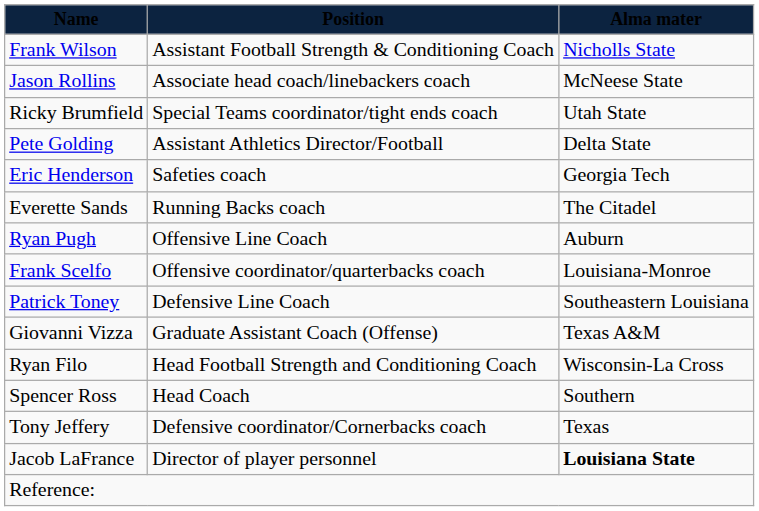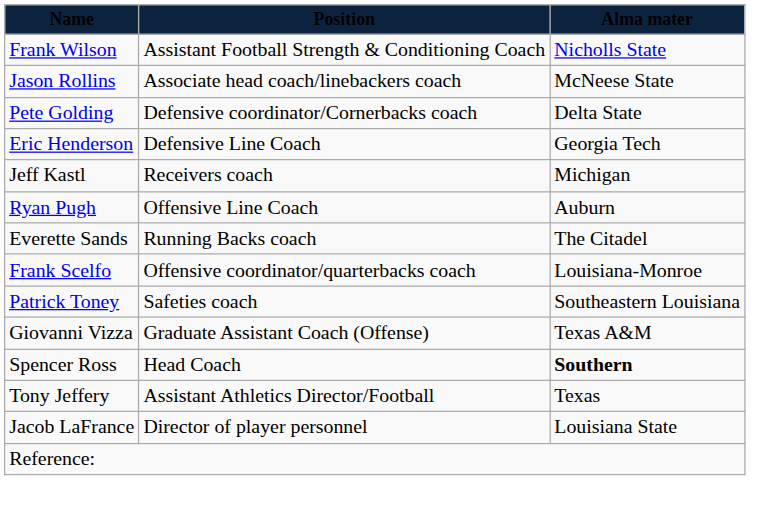- row: Ricky Brumfield | Special Teams coordinator/tight ends coach | Utah State
Pete Golding | column 2: Assistant Athletics Director/Football -> Defensive coordinator/Cornerbacks coach
Eric Henderson | column 2: Safeties coach -> Defensive Line Coach
+ row: Jeff Kastl | Receivers coach | Michigan
rows swapped: Ryan Pugh <-> Everette Sands
Patrick Toney | column 2: Defensive Line Coach -> Safeties coach
- row: Ryan Filo | Head Football Strength and Conditioning Coach | Wisconsin-La Cross
Spencer Ross | column 3: normal -> bold
Tony Jeffery | column 2: Defensive coordinator/Cornerbacks coach -> Assistant Athletics Director/Football
Jacob LaFrance | column 3: bold -> normal
